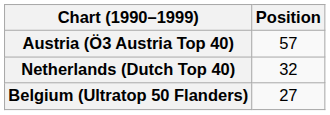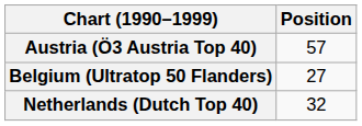rows swapped: Belgium (Ultratop 50 Flanders) <-> Netherlands (Dutch Top 40)
